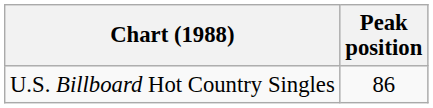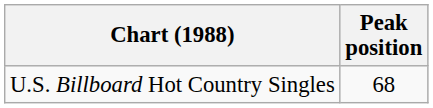U.S. Billboard Hot Country Singles | Peak position: 86 -> 68
